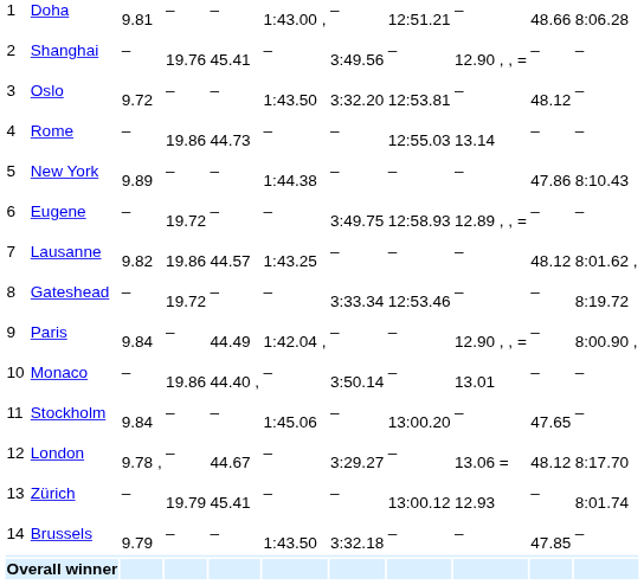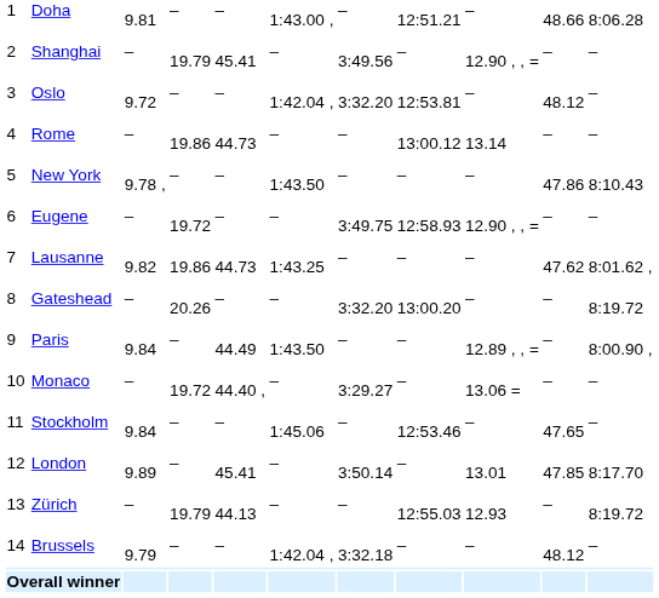Shanghai | column 4: 19.76 -> 19.79
Oslo | column 6: 1:43.50 -> 1:42.04 ,
Rome | column 8: 12:55.03 -> 13:00.12
New York | column 3: 9.89 -> 9.78 ,
New York | column 6: 1:44.38 -> 1:43.50
Eugene | column 9: 12.89 , , = -> 12.90 , , =
Lausanne | column 5: 44.57 -> 44.73
Lausanne | column 10: 48.12 -> 47.62
Gateshead | column 4: 19.72 -> 20.26
Gateshead | column 7: 3:33.34 -> 3:32.20
Gateshead | column 8: 12:53.46 -> 13:00.20
Paris | column 6: 1:42.04 , -> 1:43.50
Paris | column 9: 12.90 , , = -> 12.89 , , =
Monaco | column 4: 19.86 -> 19.72
Monaco | column 7: 3:50.14 -> 3:29.27
Monaco | column 9: 13.01 -> 13.06 =
Stockholm | column 8: 13:00.20 -> 12:53.46
London | column 3: 9.78 , -> 9.89
London | column 5: 44.67 -> 45.41
London | column 7: 3:29.27 -> 3:50.14
London | column 9: 13.06 = -> 13.01
London | column 10: 48.12 -> 47.85
Zürich | column 5: 45.41 -> 44.13
Zürich | column 8: 13:00.12 -> 12:55.03
Zürich | column 11: 8:01.74 -> 8:19.72
Brussels | column 6: 1:43.50 -> 1:42.04 ,
Brussels | column 10: 47.85 -> 48.12
